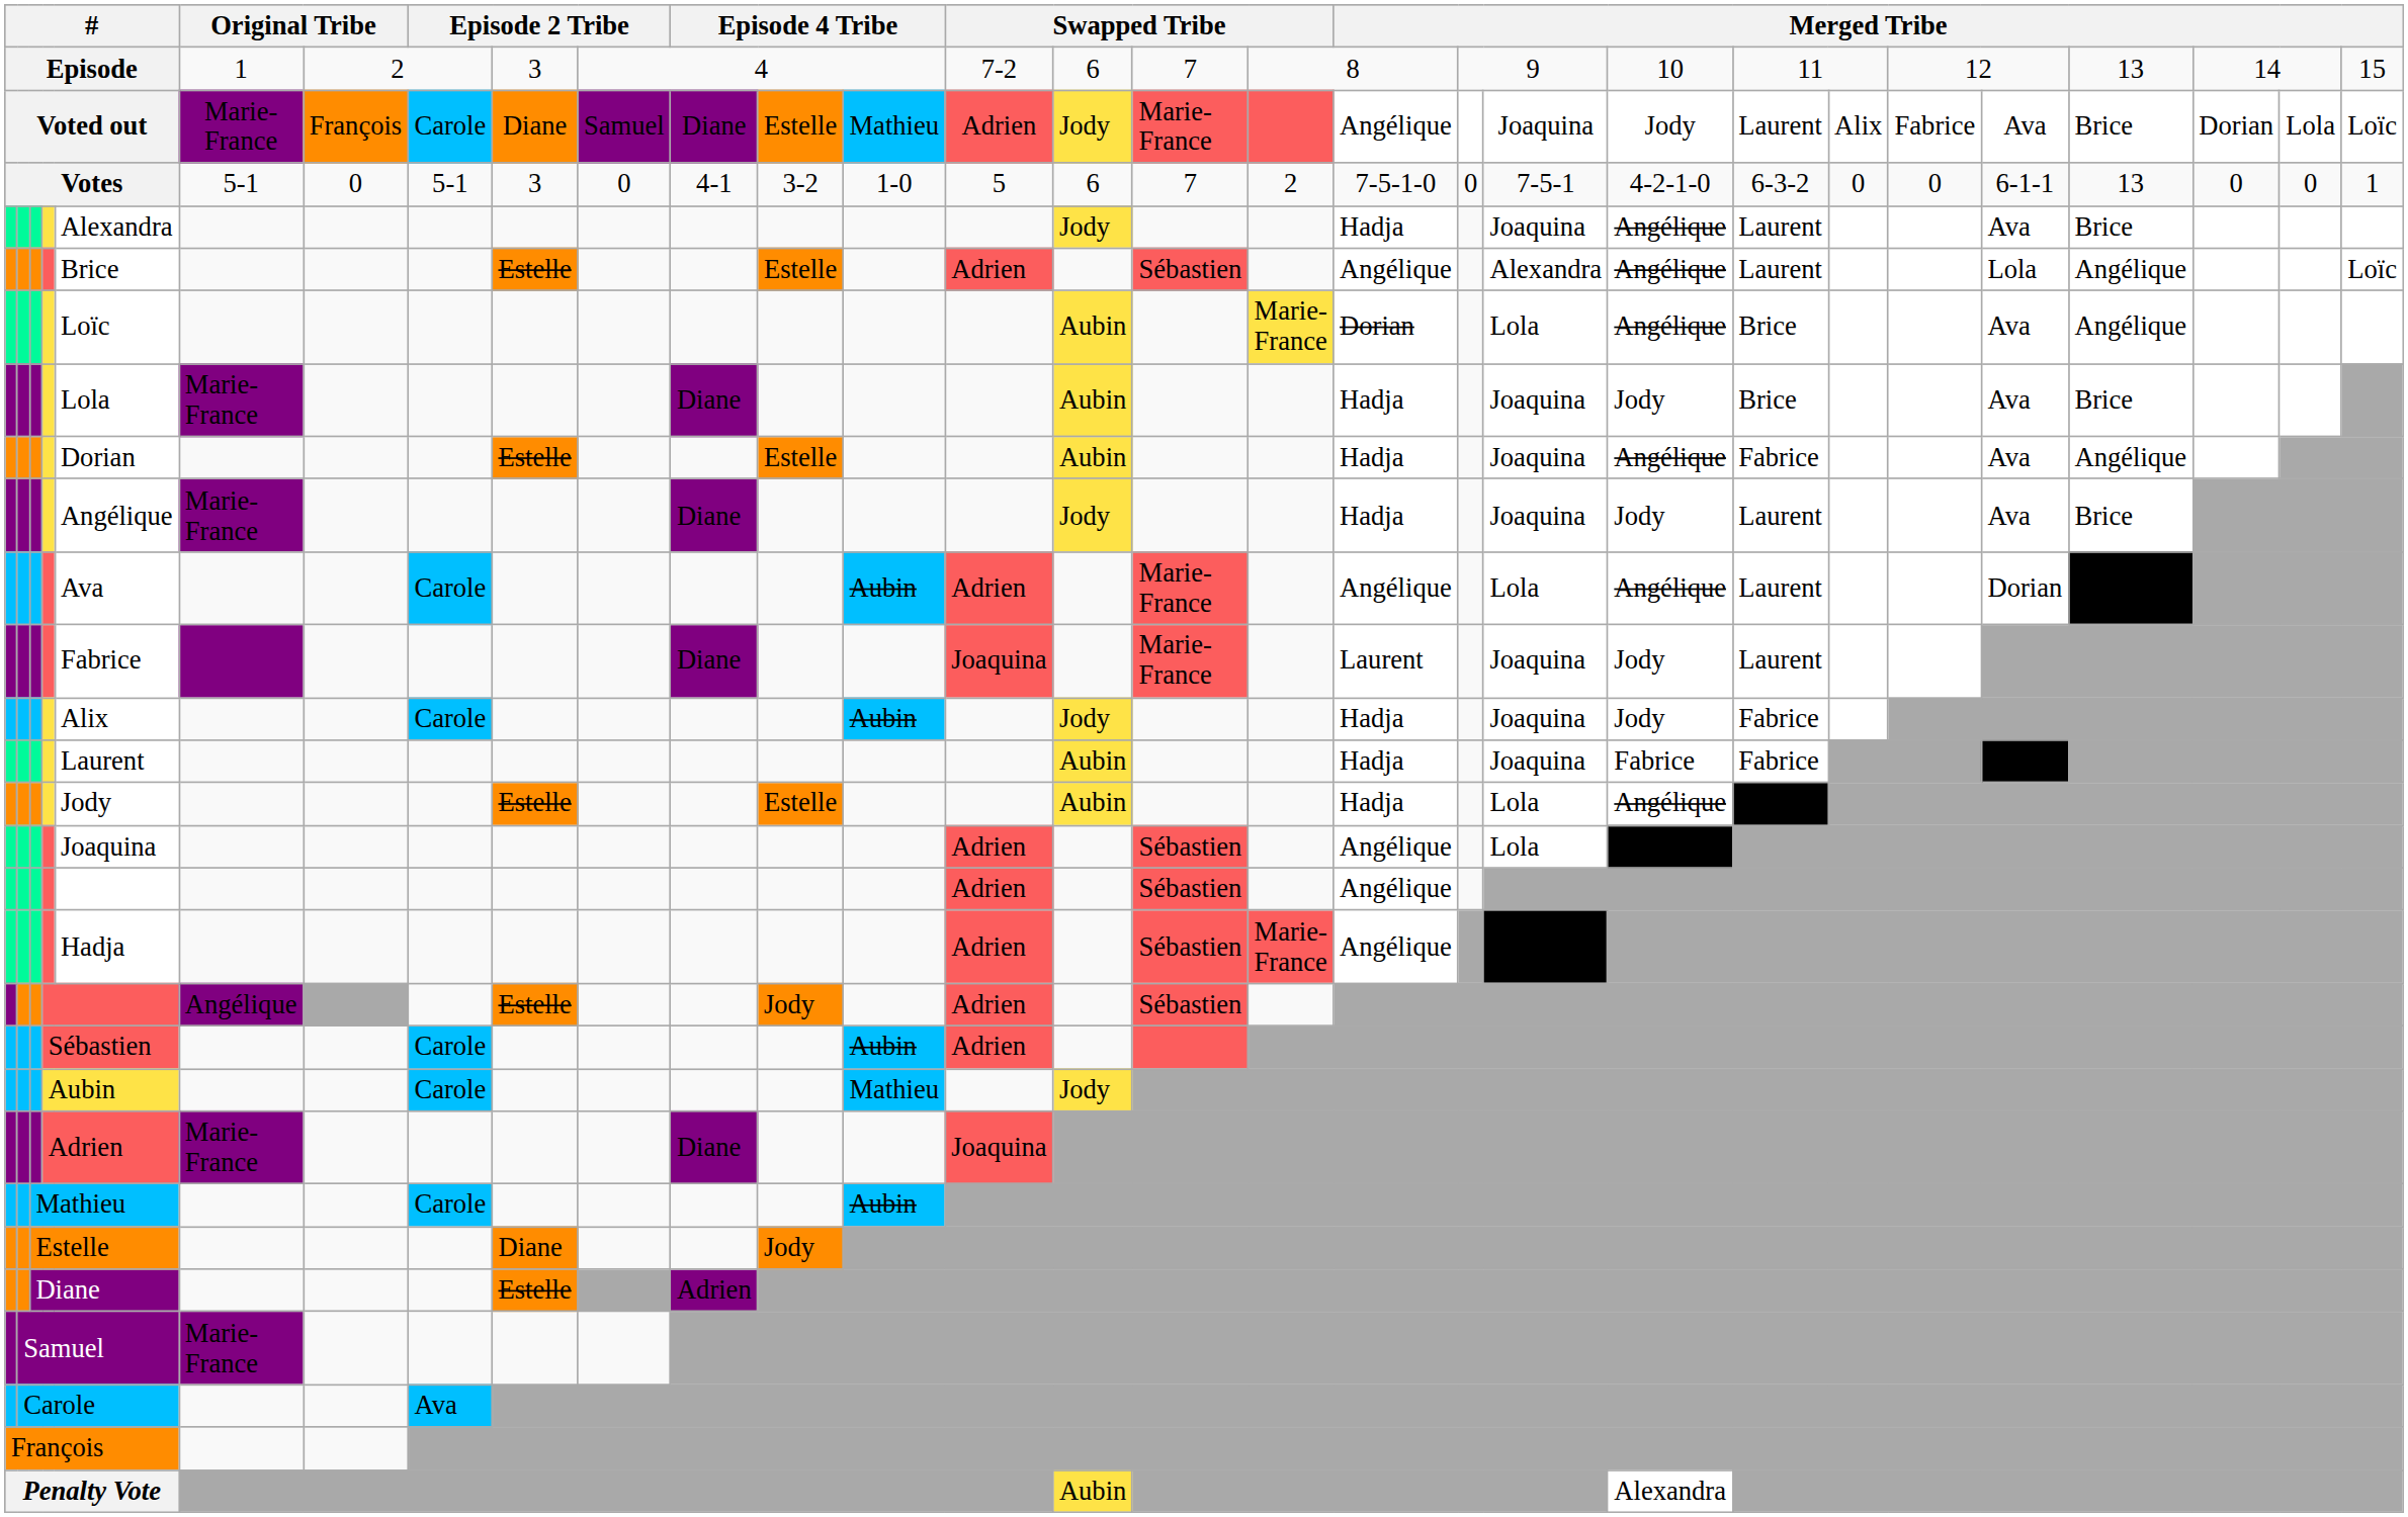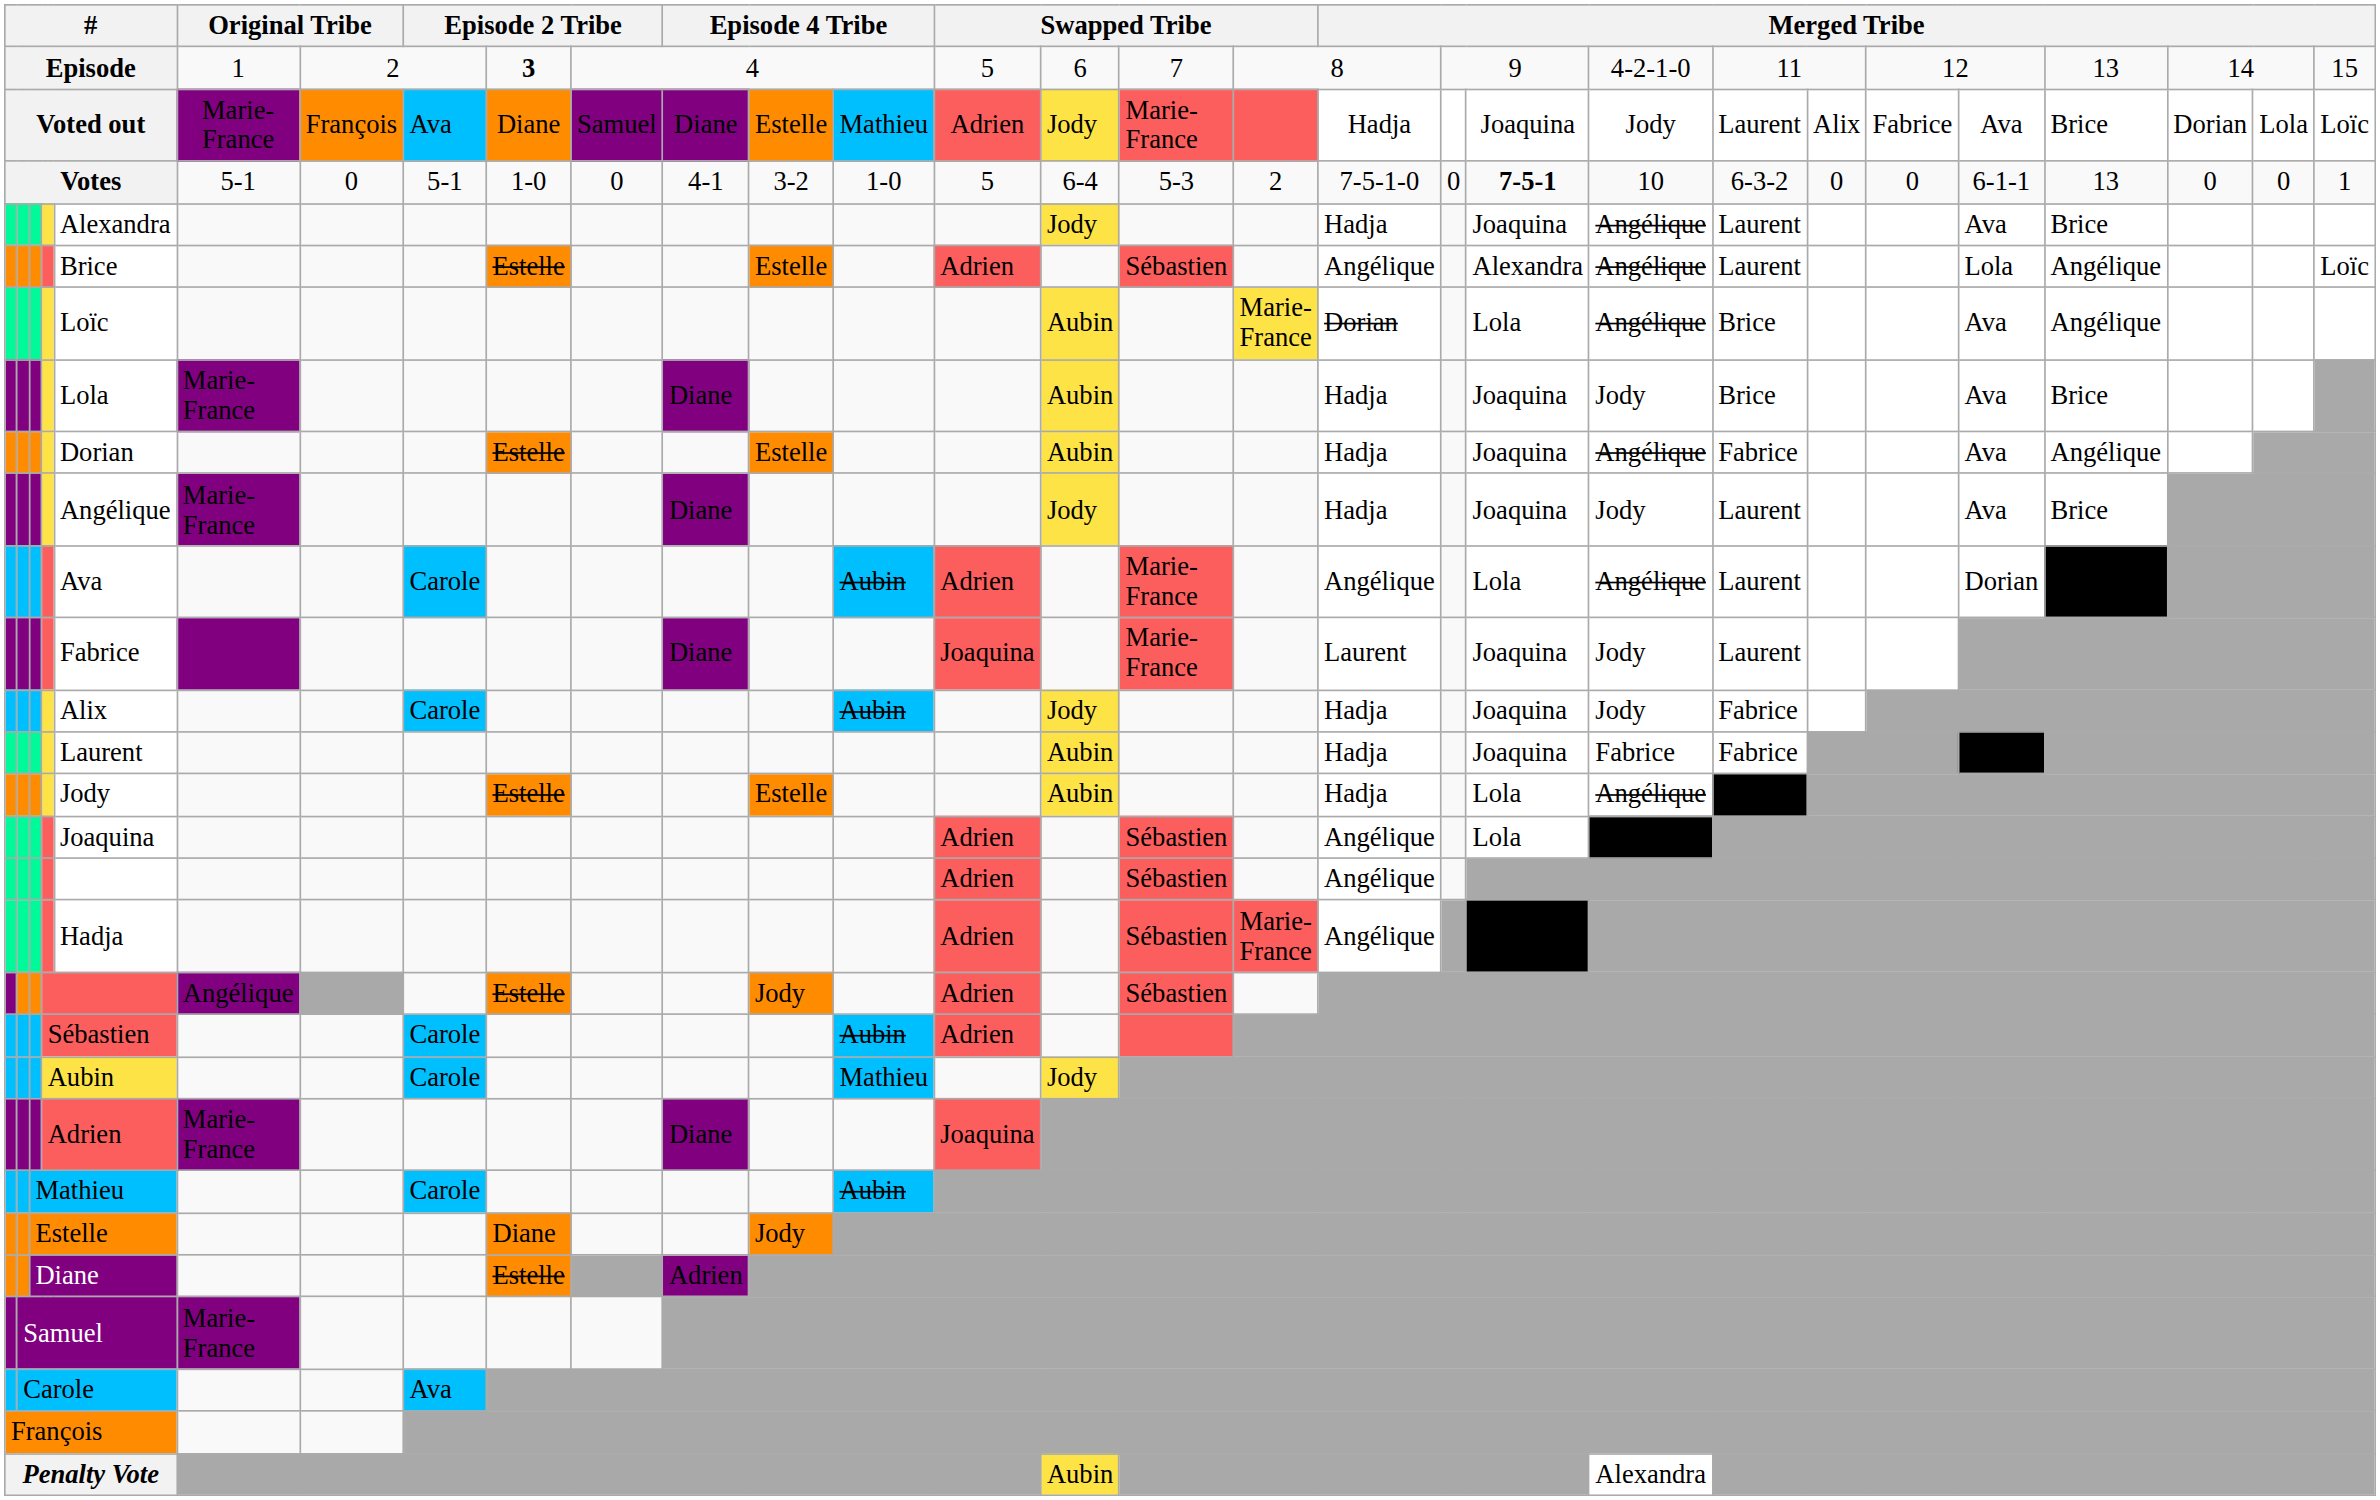Episode | column 9: normal -> bold
Episode | column 14: 7-2 -> 5
Episode | column 21: 10 -> 4-2-1-0
Voted out | column 8: Carole -> Ava
Voted out | column 18: Angélique -> Hadja
Votes | column 9: 3 -> 1-0
Votes | column 15: 6 -> 6-4
Votes | column 16: 7 -> 5-3
Votes | column 20: normal -> bold
Votes | column 21: 4-2-1-0 -> 10
